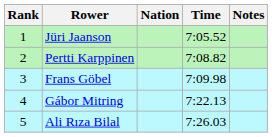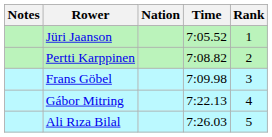columns swapped: Rank <-> Notes
